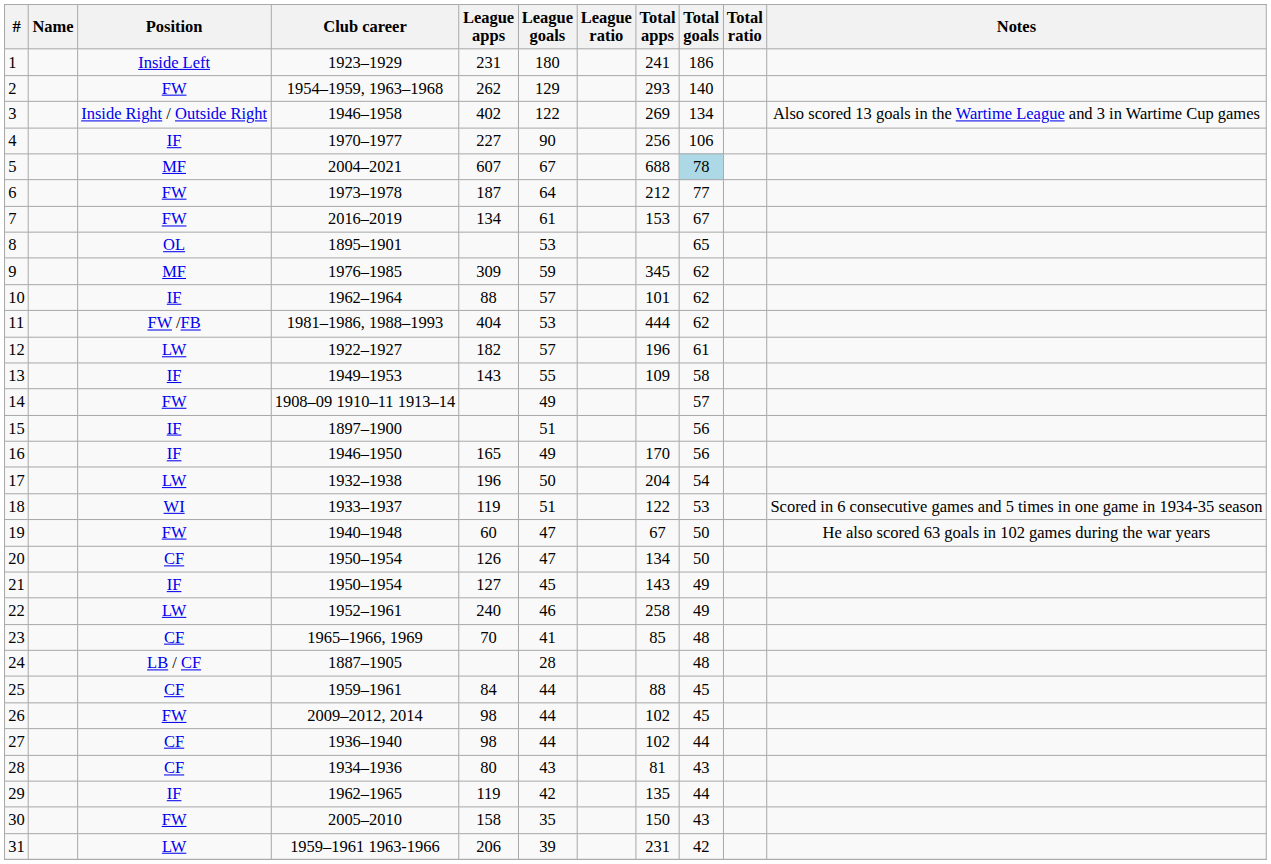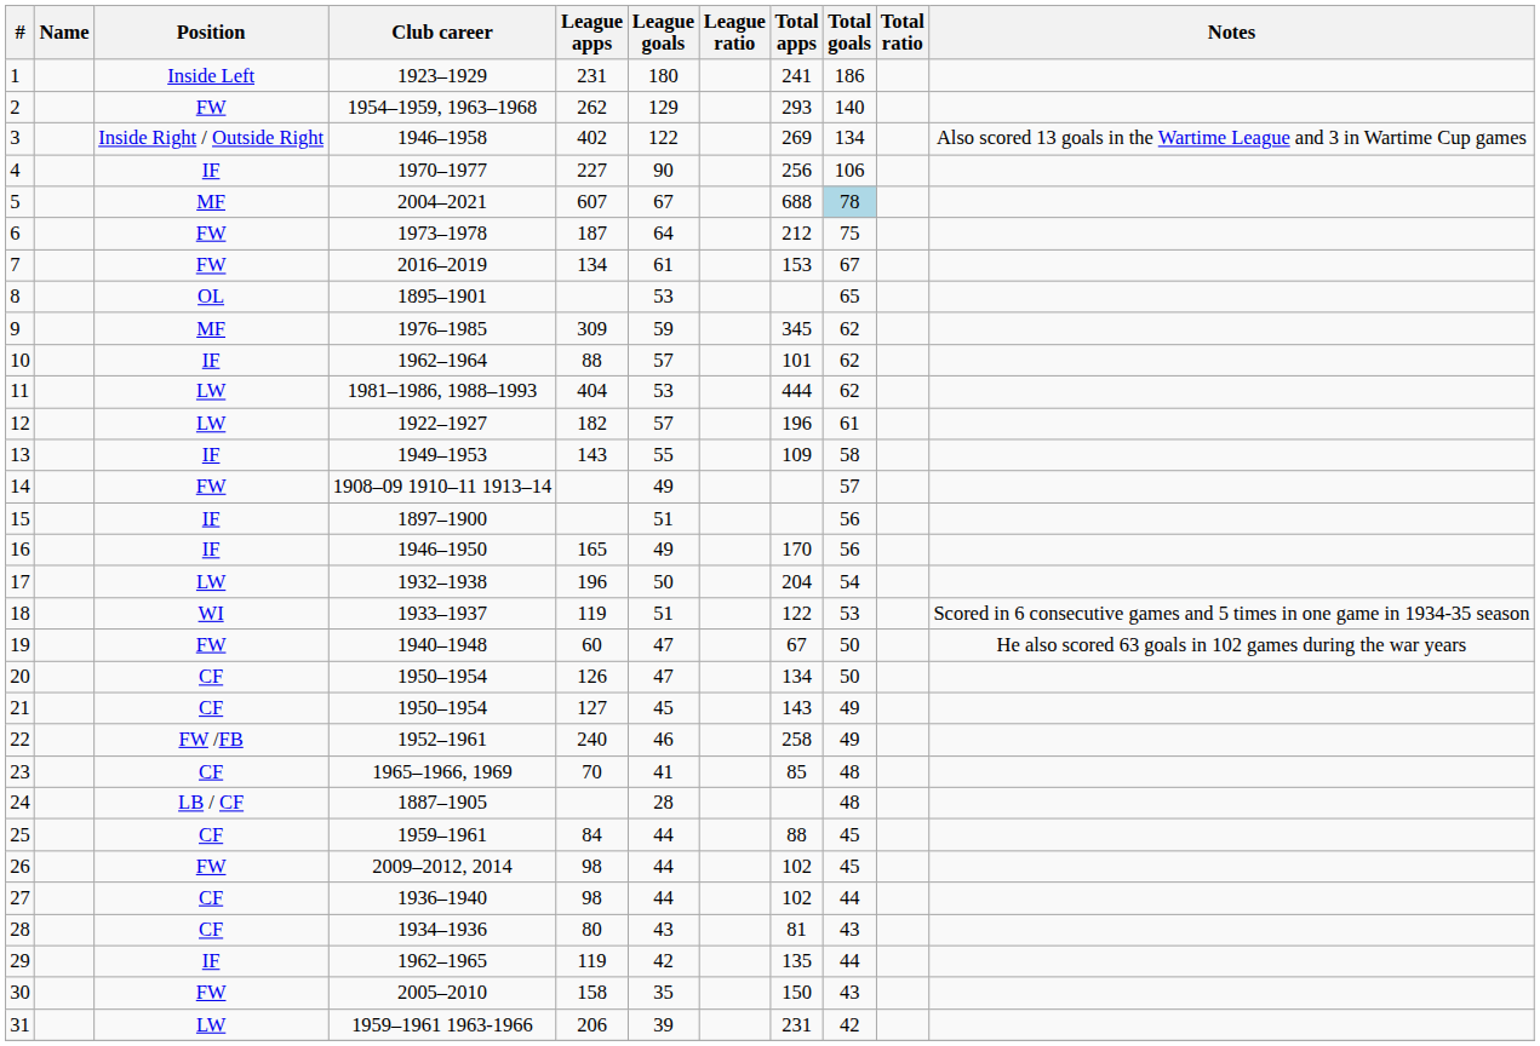6 | Total goals: 77 -> 75
11 | Position: FW /FB -> LW
21 | Position: IF -> CF
22 | Position: LW -> FW /FB
